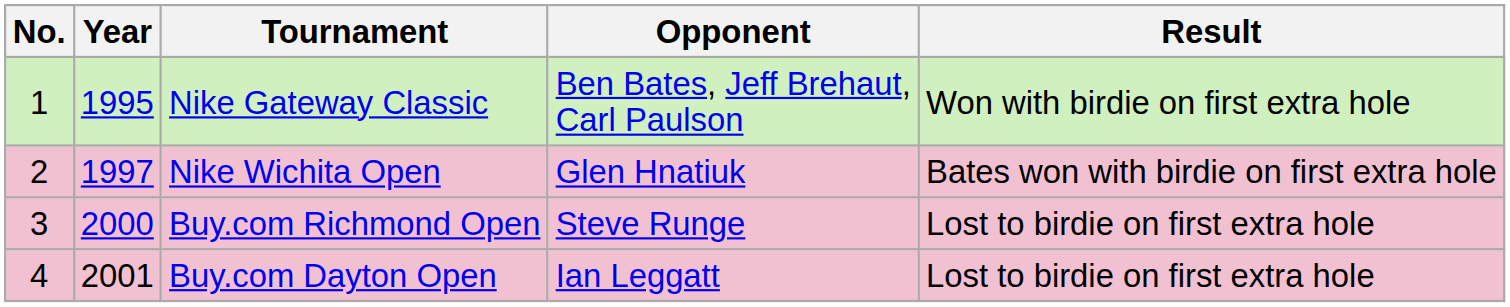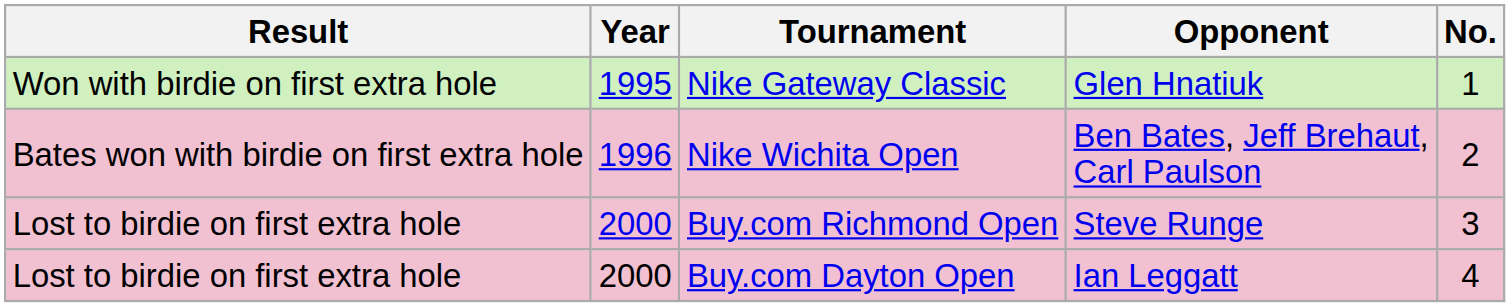columns swapped: No. <-> Result
Nike Gateway Classic | Opponent: Ben Bates, Jeff Brehaut, Carl Paulson -> Glen Hnatiuk
Nike Wichita Open | Year: 1997 -> 1996
Nike Wichita Open | Opponent: Glen Hnatiuk -> Ben Bates, Jeff Brehaut, Carl Paulson
Buy.com Dayton Open | Year: 2001 -> 2000
